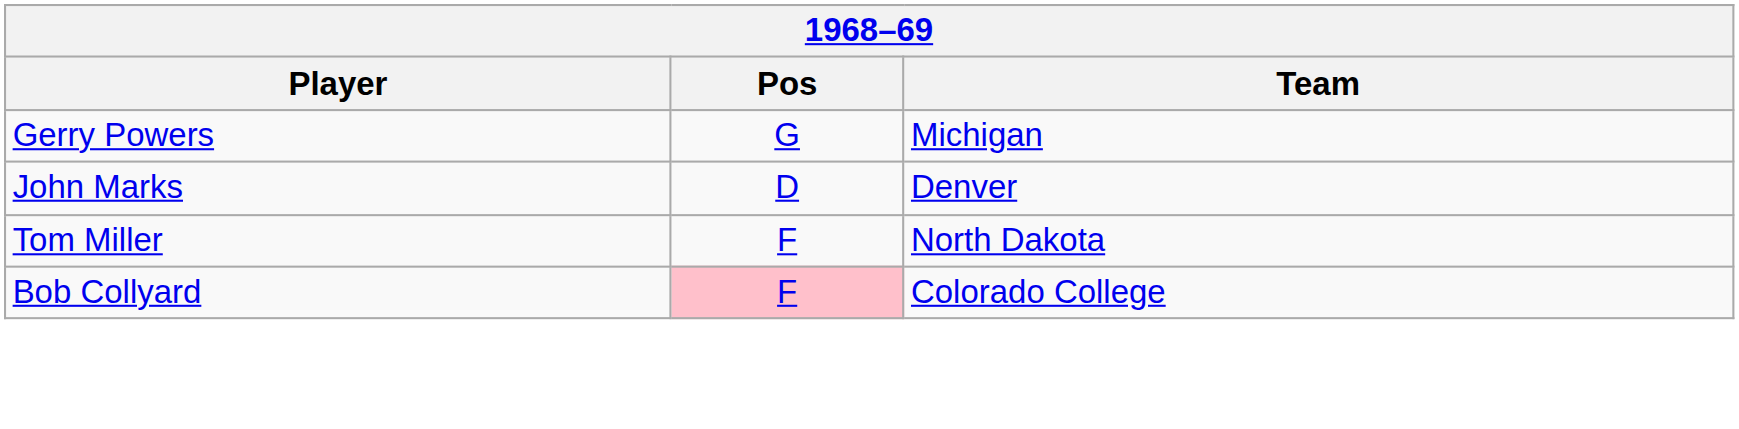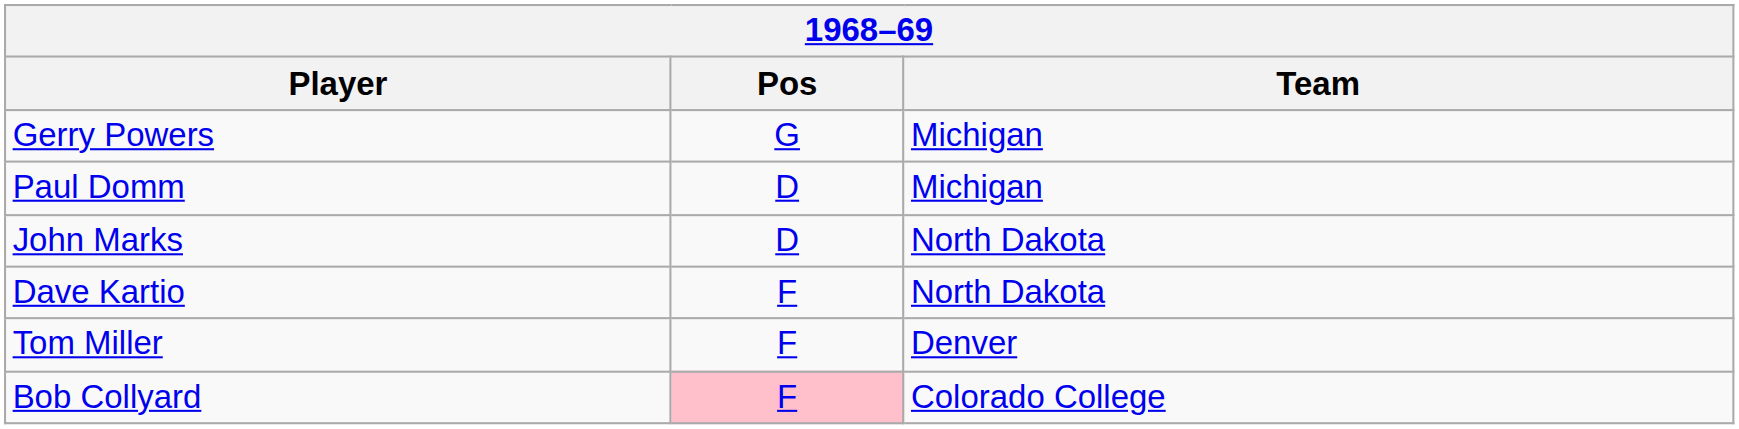+ row: Paul Domm | D | Michigan
John Marks | Team: Denver -> North Dakota
+ row: Dave Kartio | F | North Dakota
Tom Miller | Team: North Dakota -> Denver
